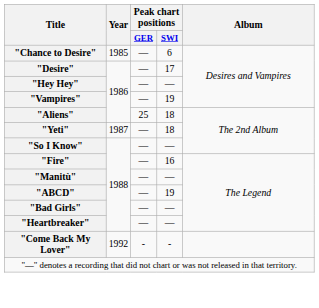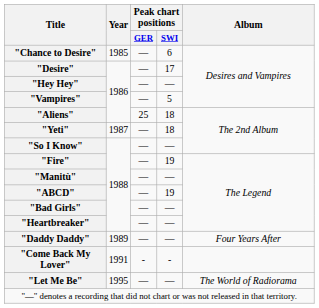"Vampires" | Peak chart positions / SWI: 19 -> 5
"Fire" | Peak chart positions / SWI: 16 -> 19
+ row: "Daddy Daddy" | 1989 | — | — | Four Years After
"Come Back My Lover" | Year: 1992 -> 1991
+ row: "Let Me Be" | 1995 | — | — | The World of Radiorama
